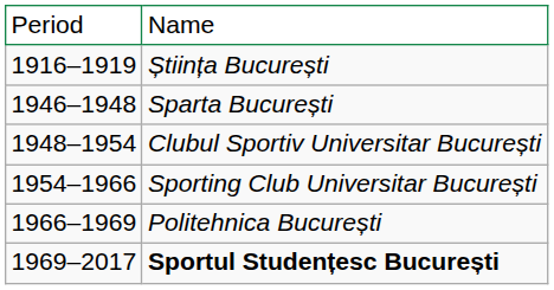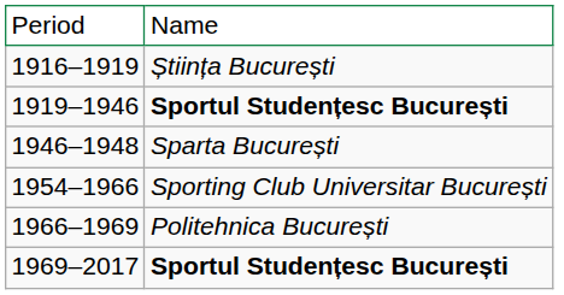+ row: 1919–1946 | Sportul Studențesc București
- row: 1948–1954 | Clubul Sportiv Universitar București
